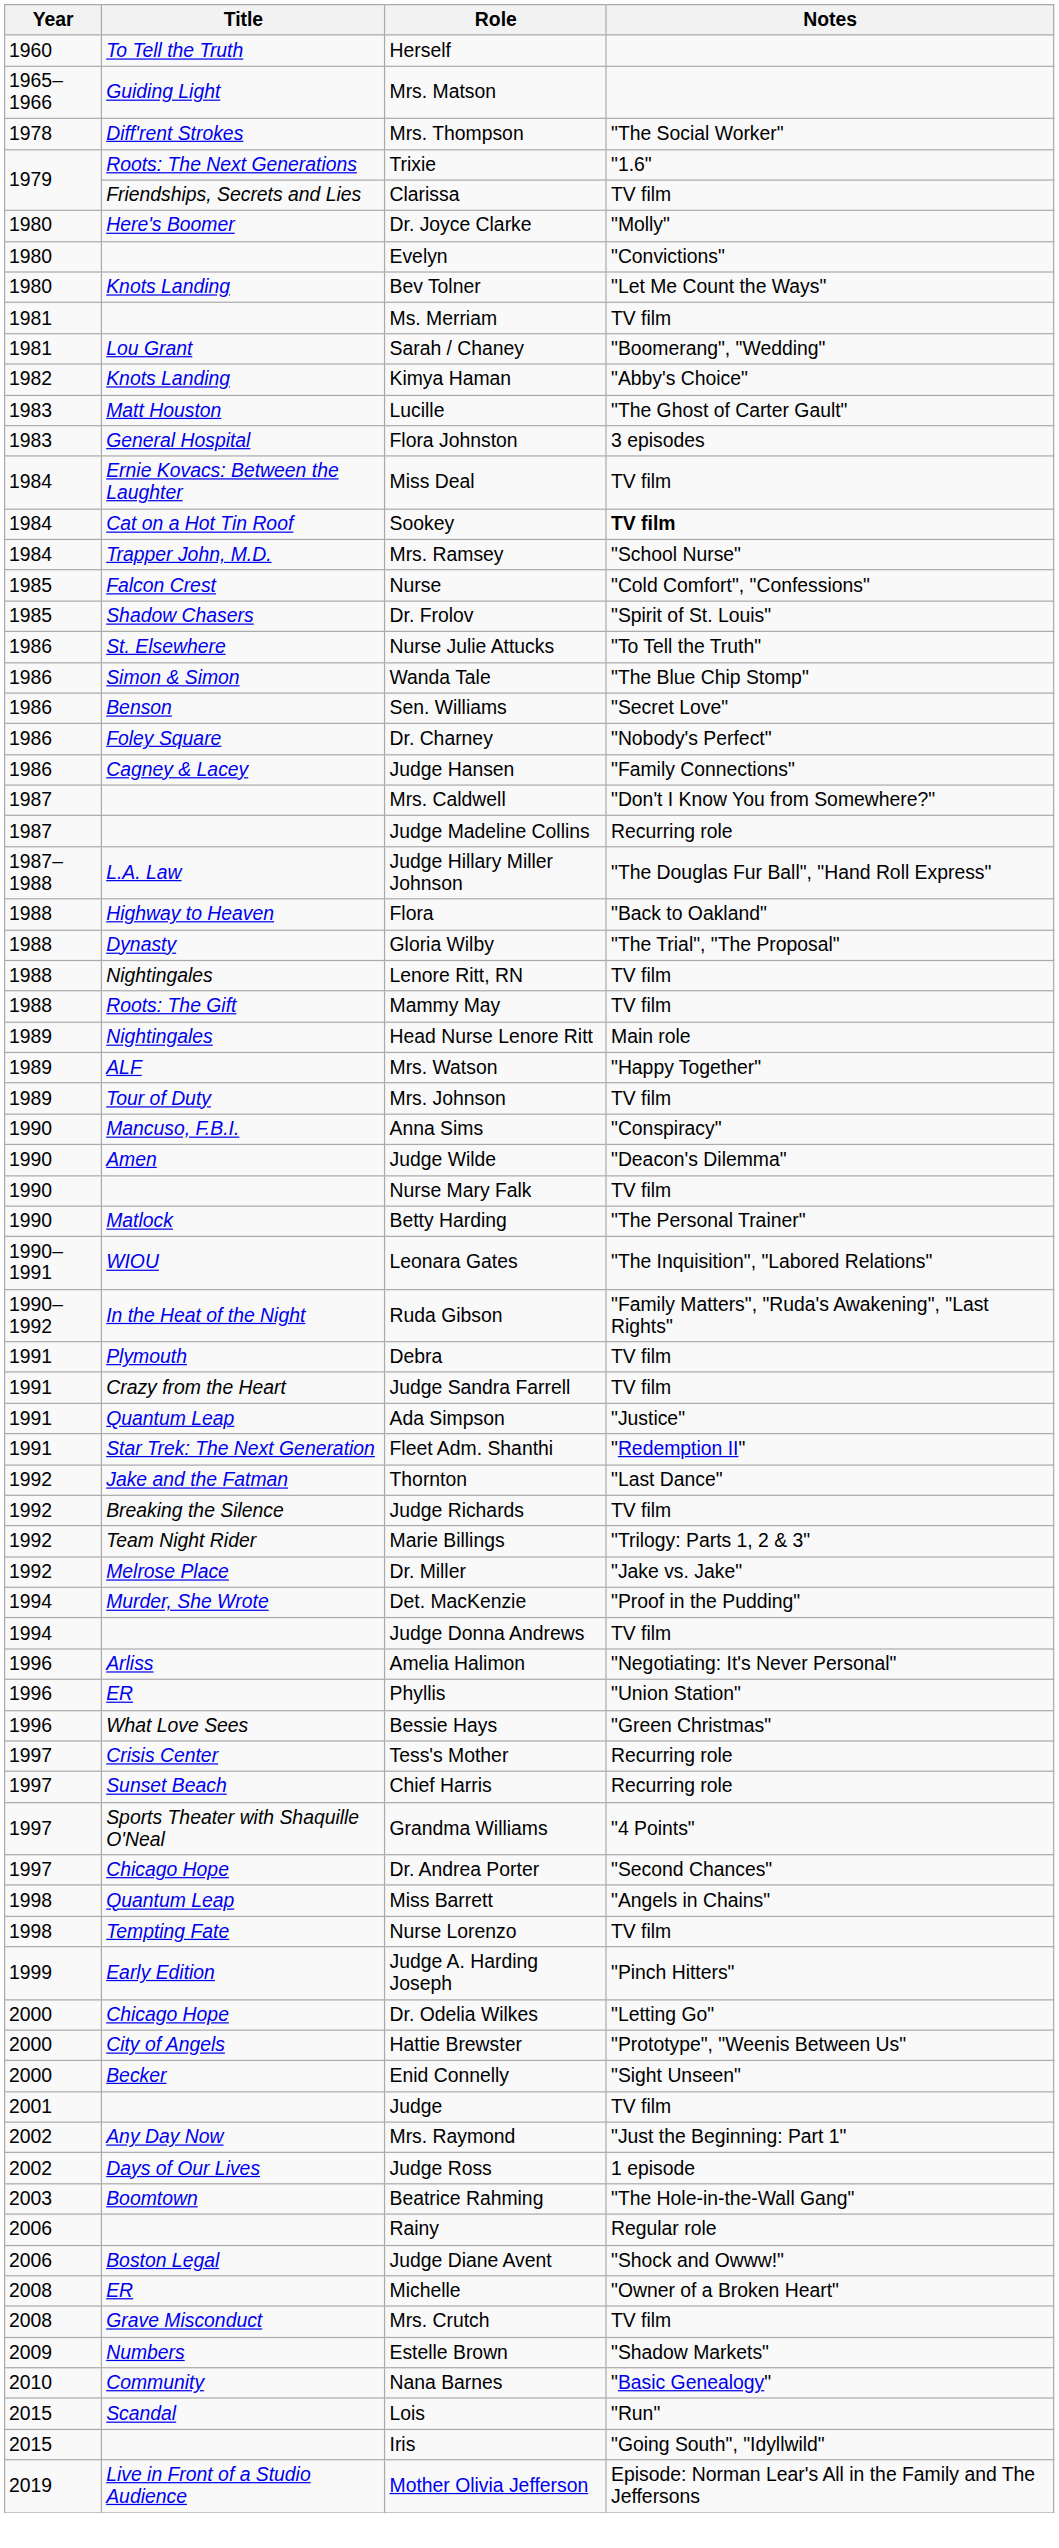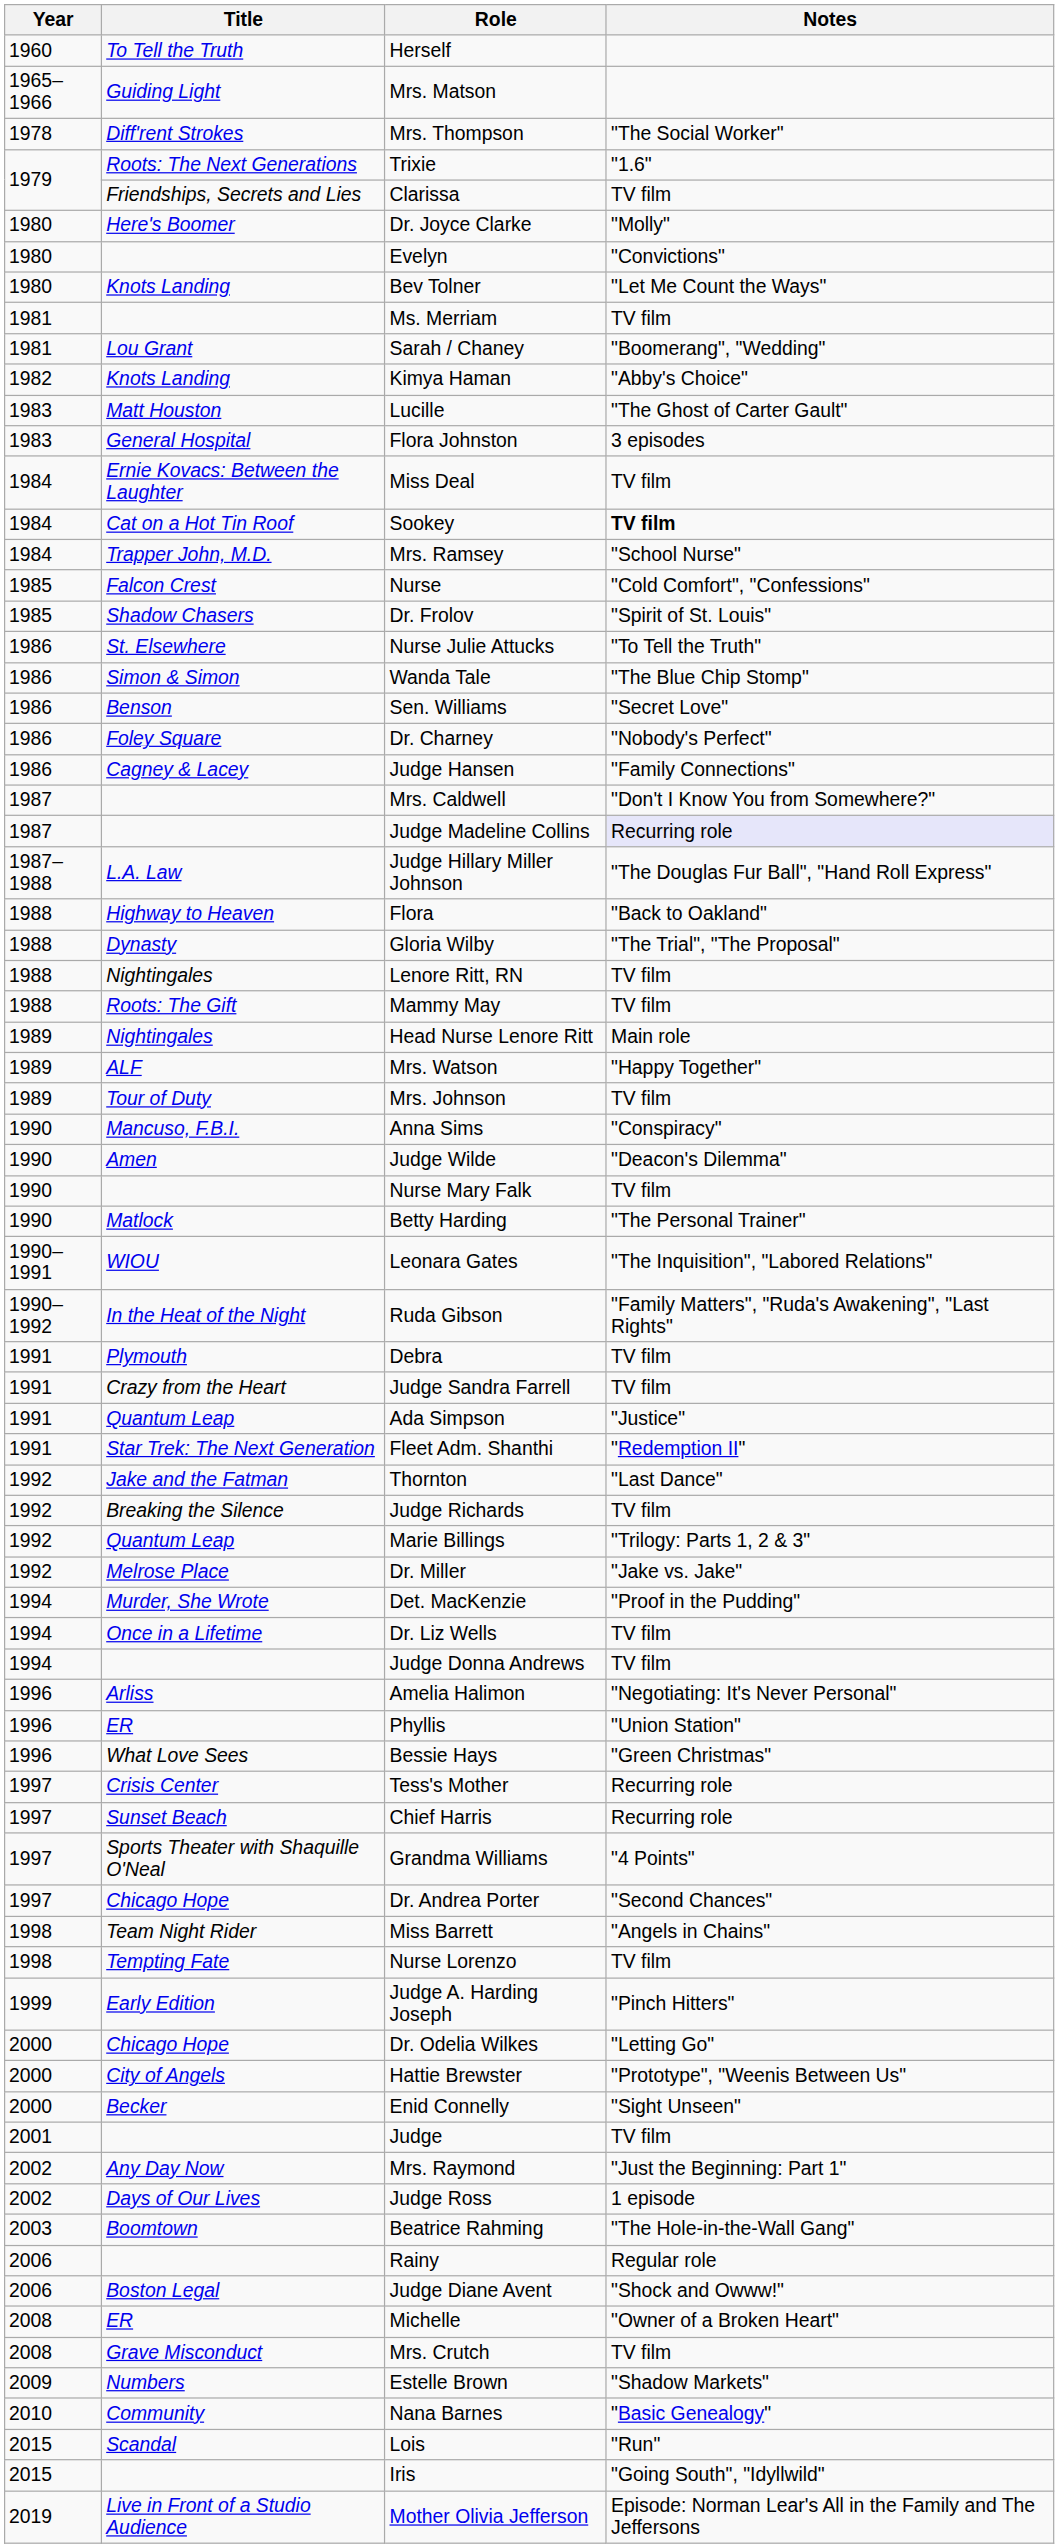Judge Madeline Collins | Notes: no background -> lavender background
Marie Billings | Title: Team Night Rider -> Quantum Leap
+ row: 1994 | Once in a Lifetime | Dr. Liz Wells | TV film
Miss Barrett | Title: Quantum Leap -> Team Night Rider
